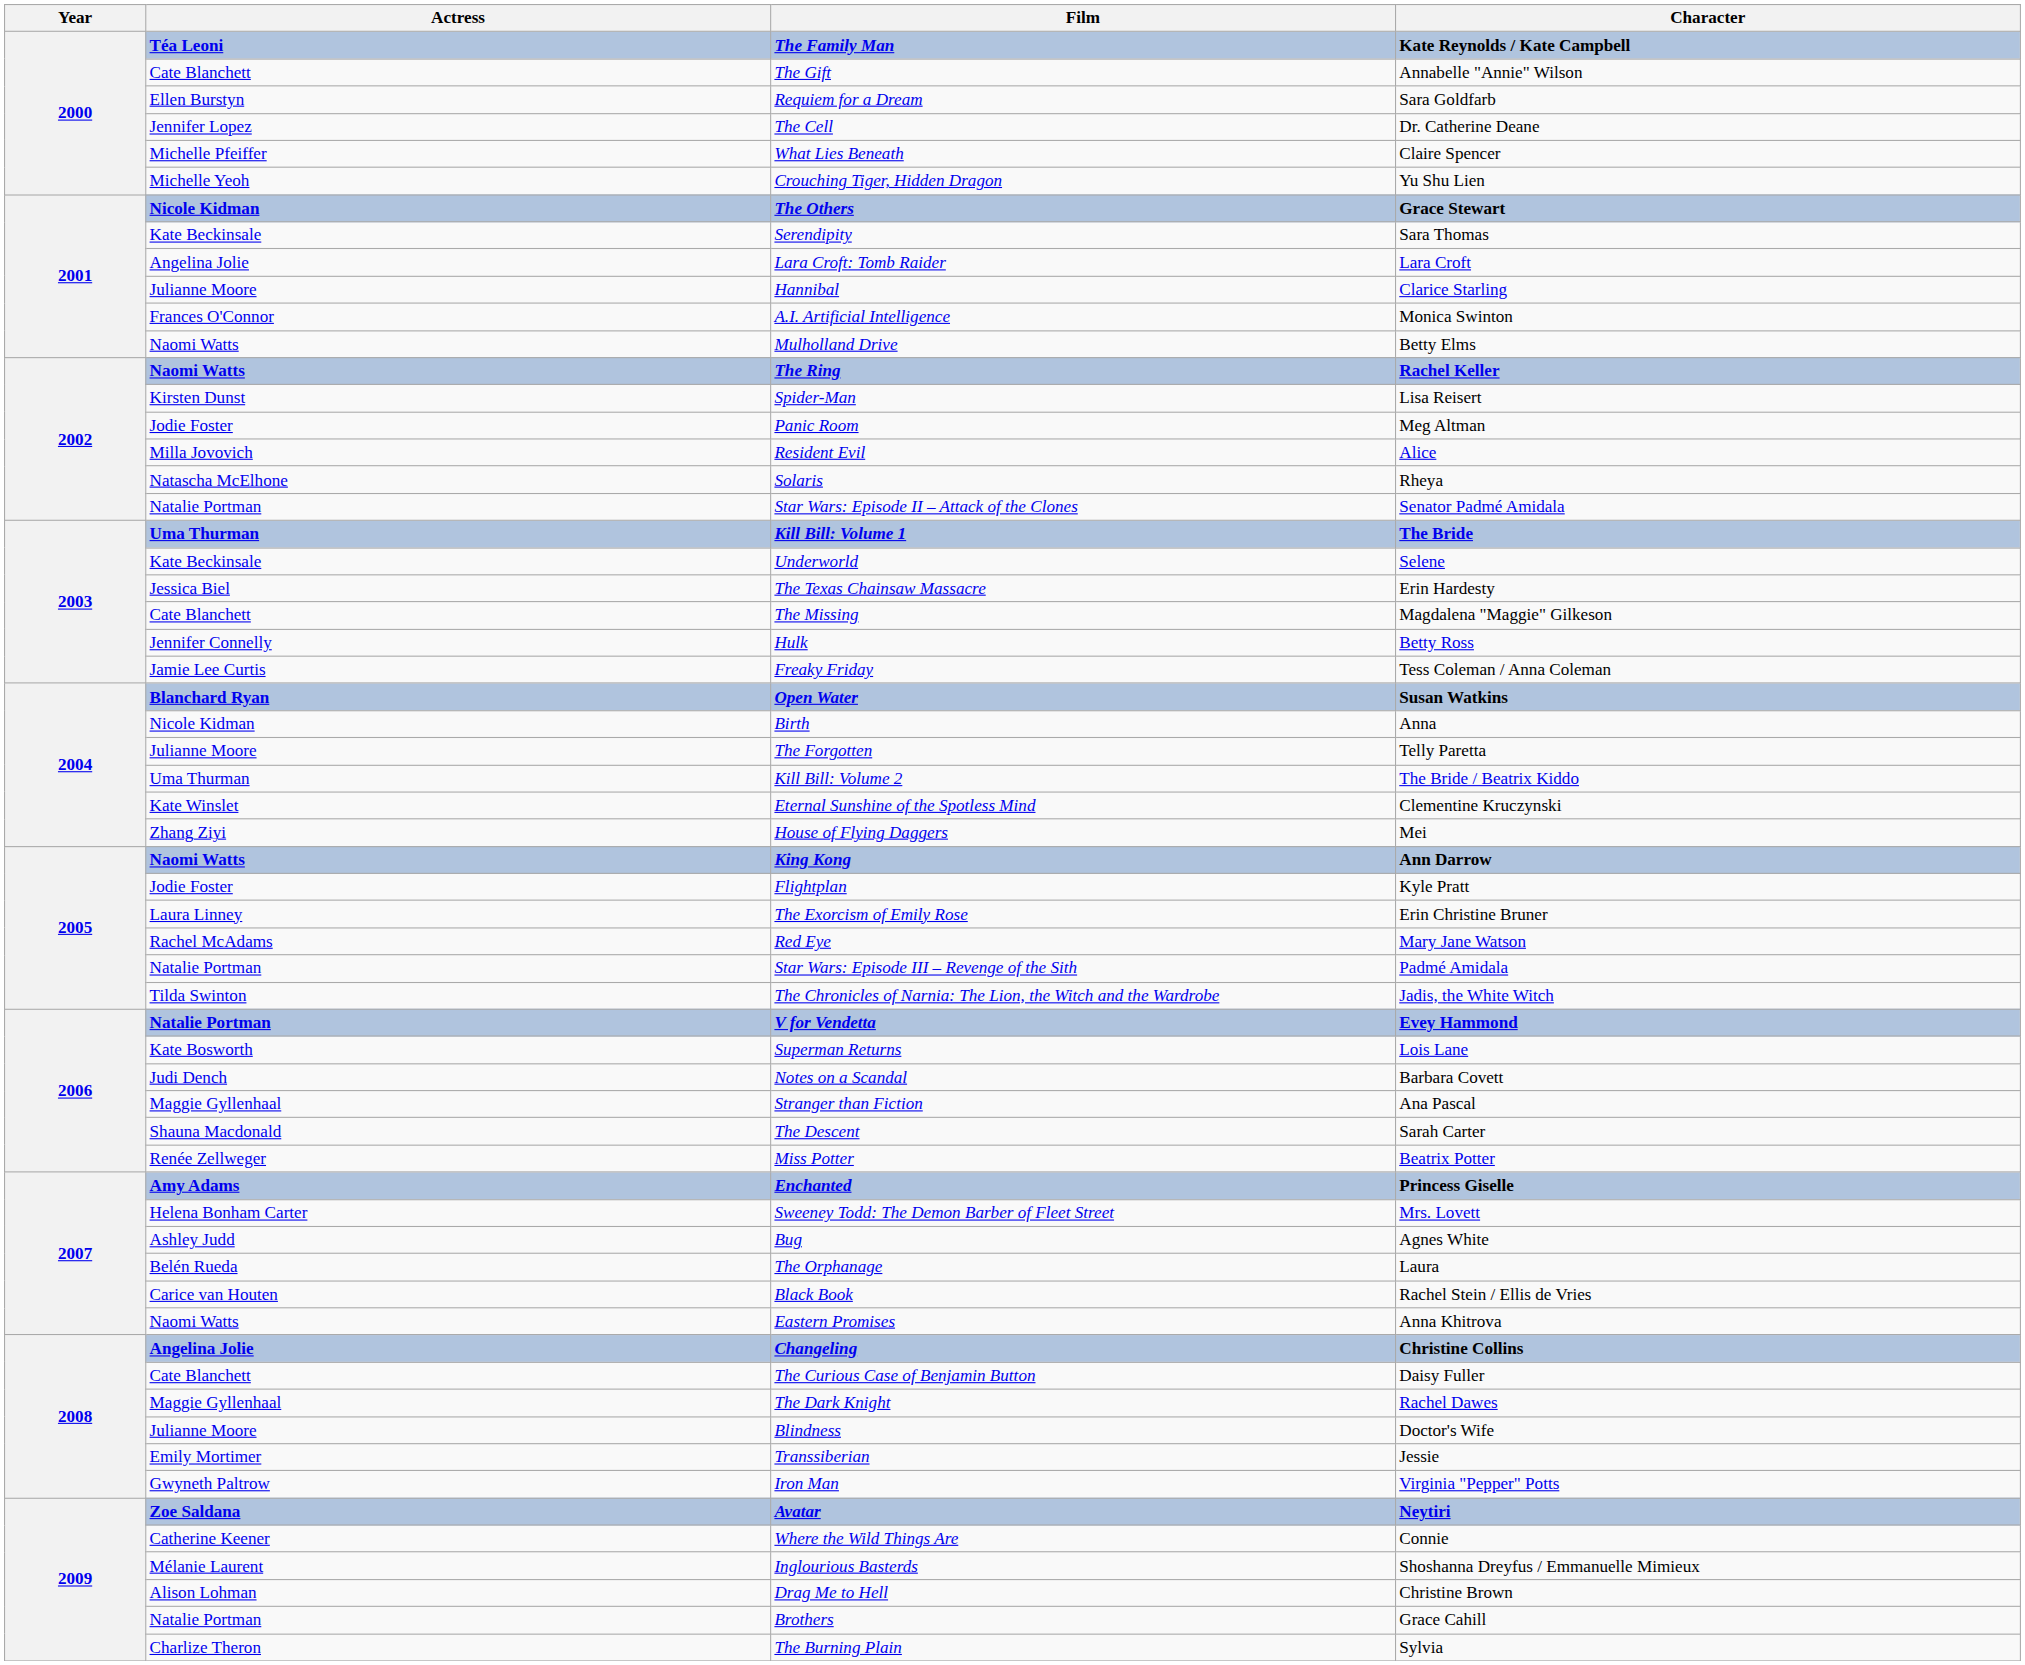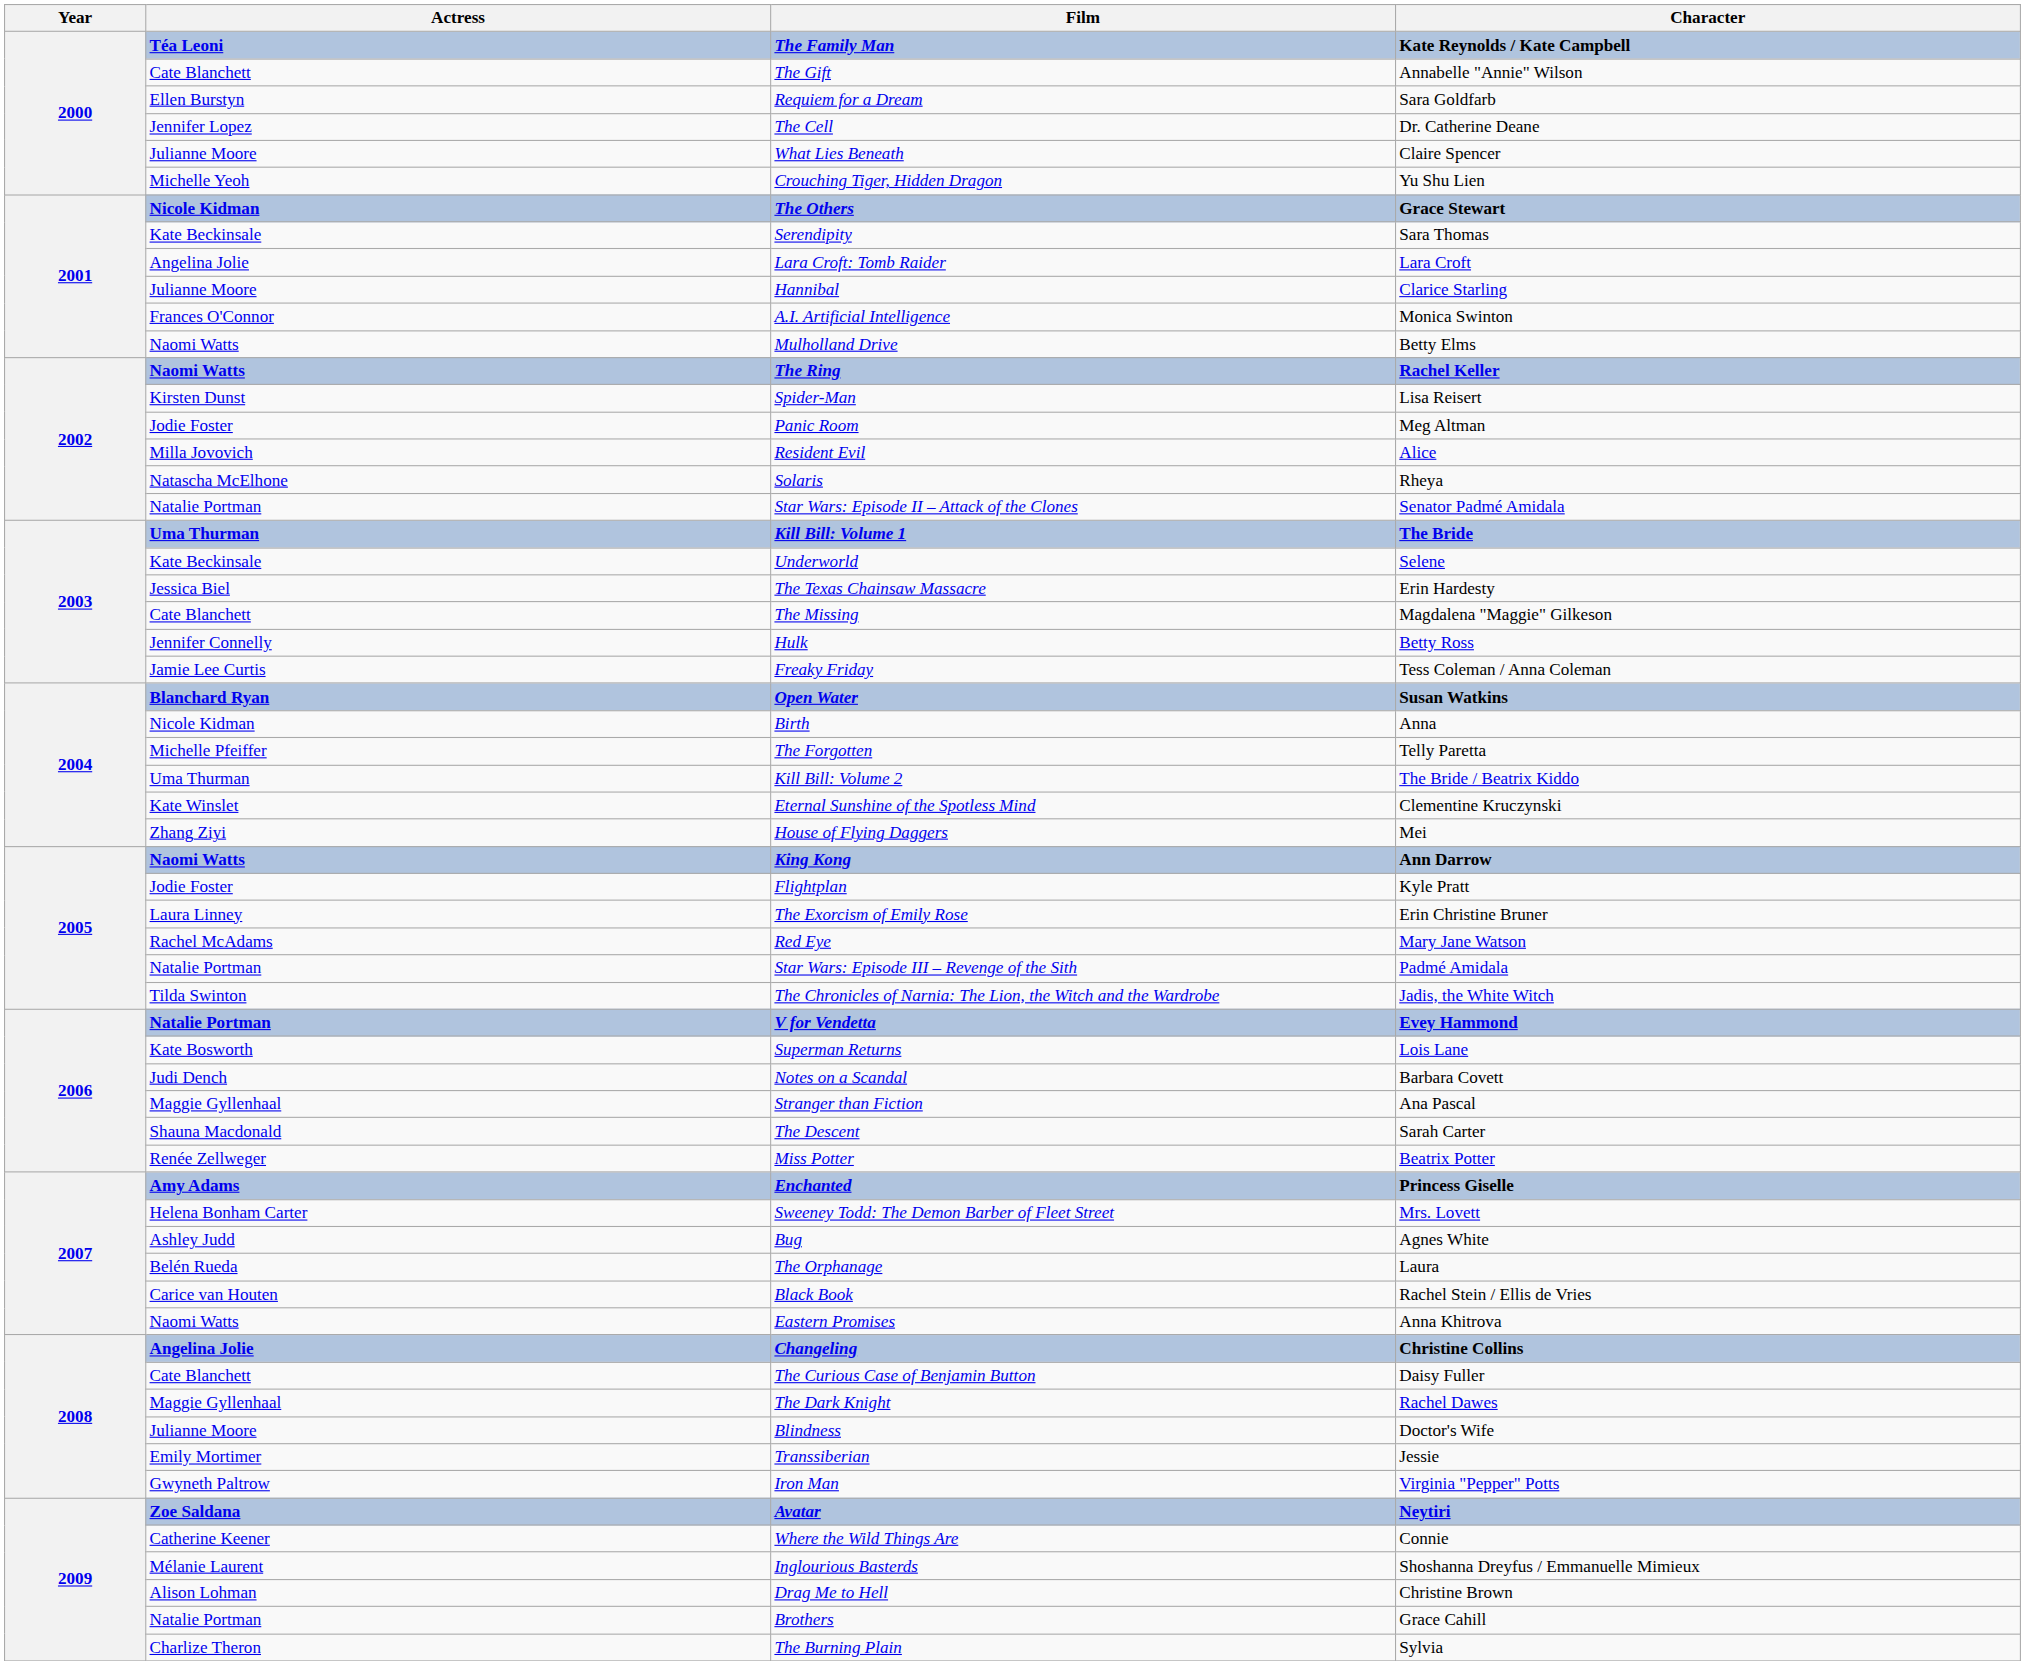What Lies Beneath | Actress: Michelle Pfeiffer -> Julianne Moore
The Forgotten | Actress: Julianne Moore -> Michelle Pfeiffer
